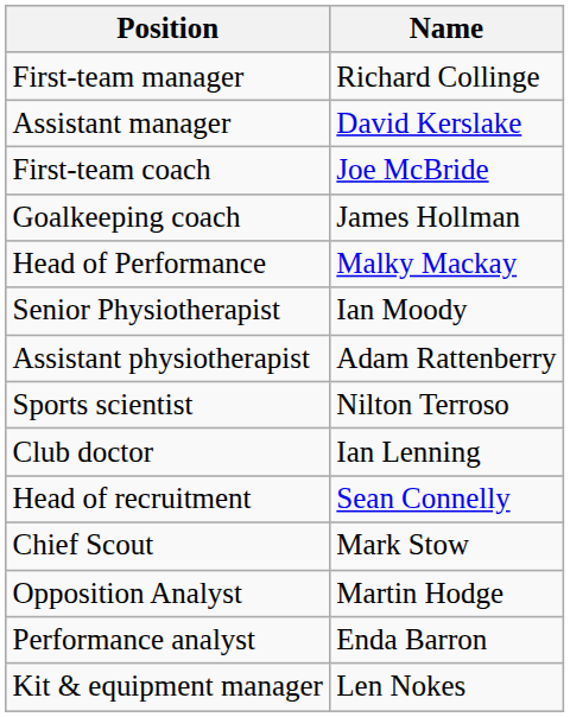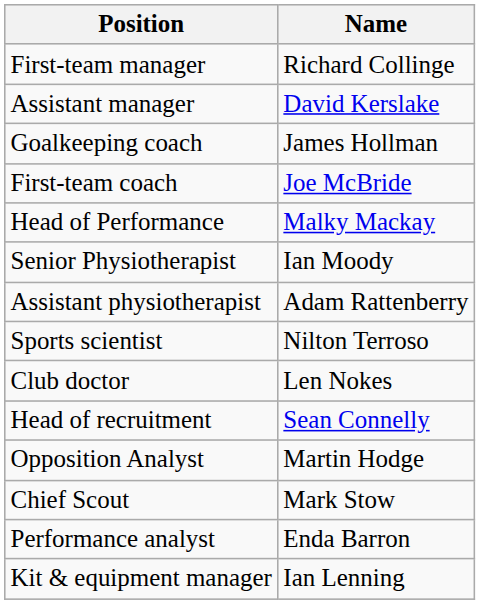rows swapped: First-team coach <-> Goalkeeping coach
Club doctor | Name: Ian Lenning -> Len Nokes
rows swapped: Chief Scout <-> Opposition Analyst
Kit & equipment manager | Name: Len Nokes -> Ian Lenning
